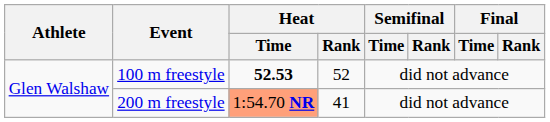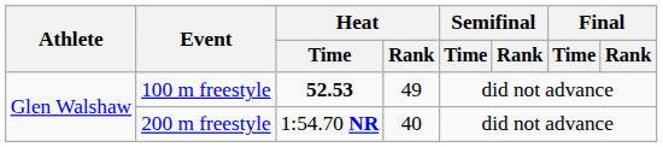100 m freestyle | Heat / Rank: 52 -> 49
200 m freestyle | Heat / Time: lightsalmon background -> no background
200 m freestyle | Heat / Rank: 41 -> 40
